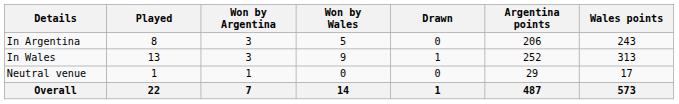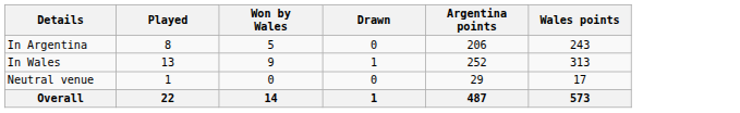- column: Won by Argentina | 3 | 3 | 1 | 7
